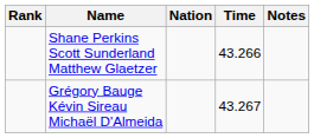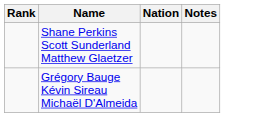- column: Time | 43.266 | 43.267
